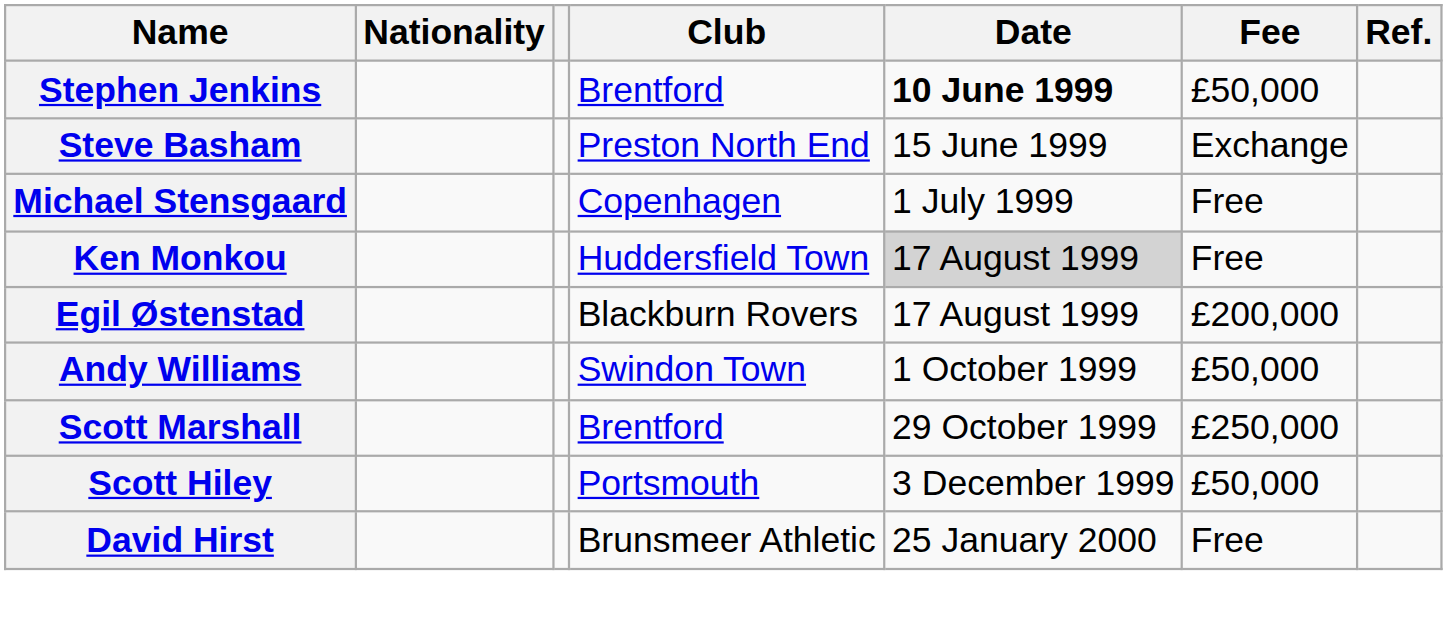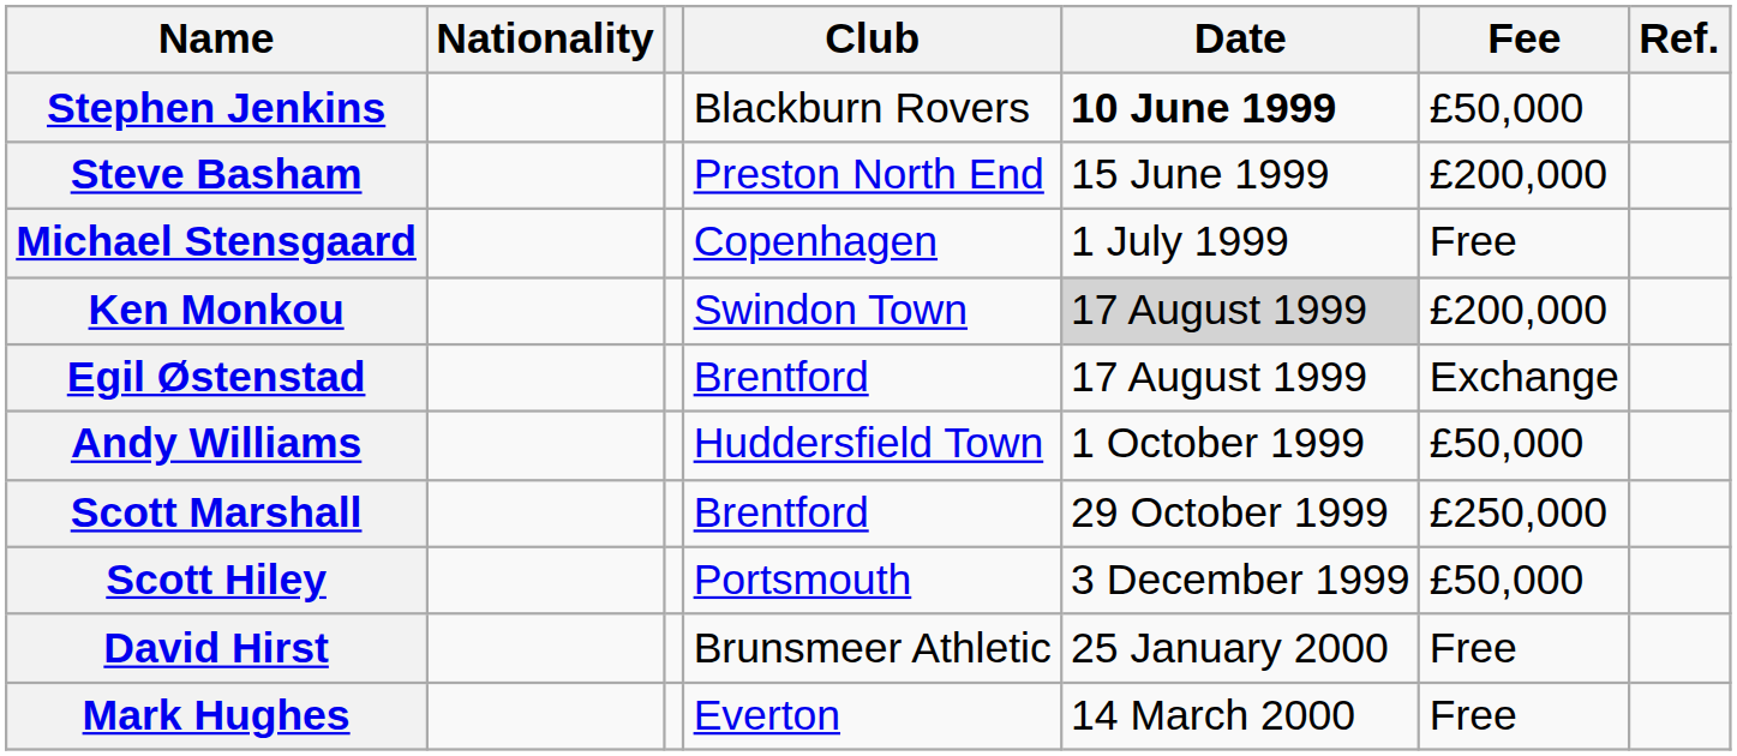Stephen Jenkins | Club: Brentford -> Blackburn Rovers
Steve Basham | Fee: Exchange -> £200,000
Ken Monkou | Club: Huddersfield Town -> Swindon Town
Ken Monkou | Fee: Free -> £200,000
Egil Østenstad | Club: Blackburn Rovers -> Brentford
Egil Østenstad | Fee: £200,000 -> Exchange
Andy Williams | Club: Swindon Town -> Huddersfield Town
+ row: Mark Hughes | Everton | 14 March 2000 | Free
